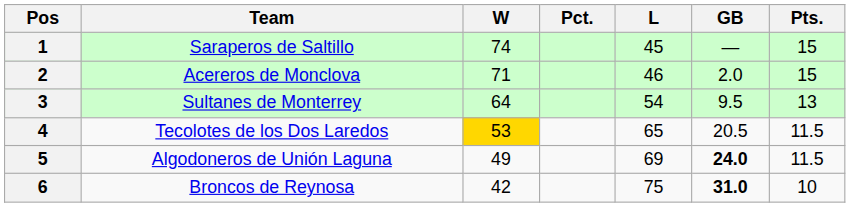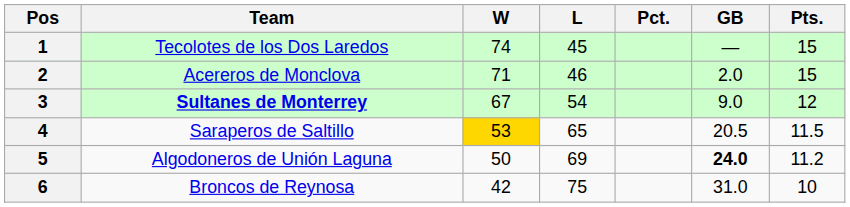columns swapped: L <-> Pct.
1 | Team: Saraperos de Saltillo -> Tecolotes de los Dos Laredos
3 | Team: normal -> bold
3 | W: 64 -> 67
3 | GB: 9.5 -> 9.0
3 | Pts.: 13 -> 12
4 | Team: Tecolotes de los Dos Laredos -> Saraperos de Saltillo
5 | W: 49 -> 50
5 | Pts.: 11.5 -> 11.2
6 | GB: bold -> normal
